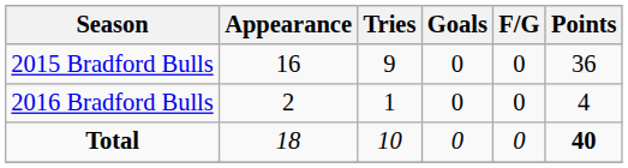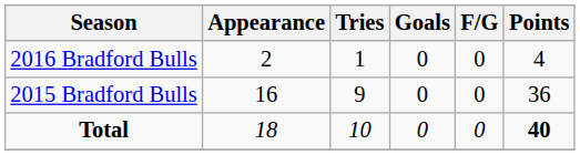rows swapped: 2015 Bradford Bulls <-> 2016 Bradford Bulls
